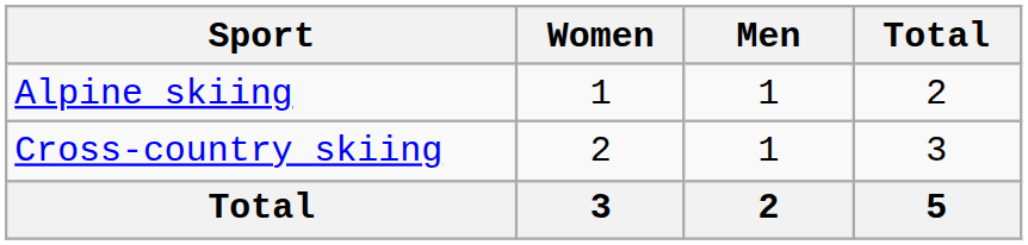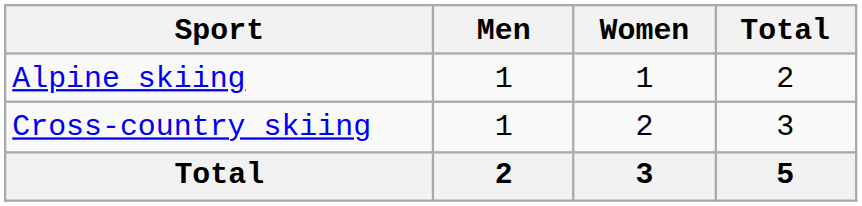columns swapped: Men <-> Women
